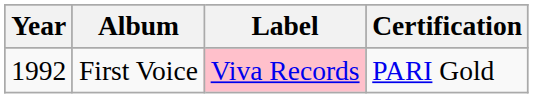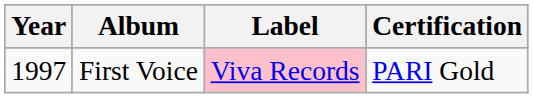First Voice | Year: 1992 -> 1997
